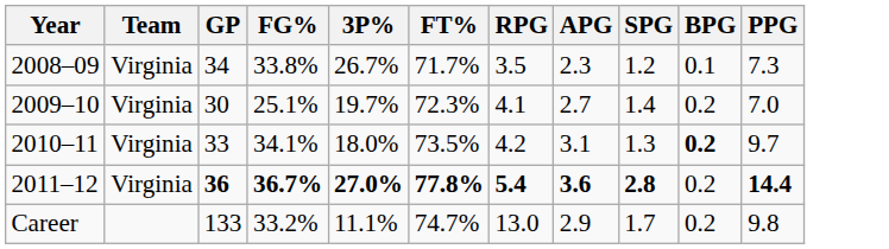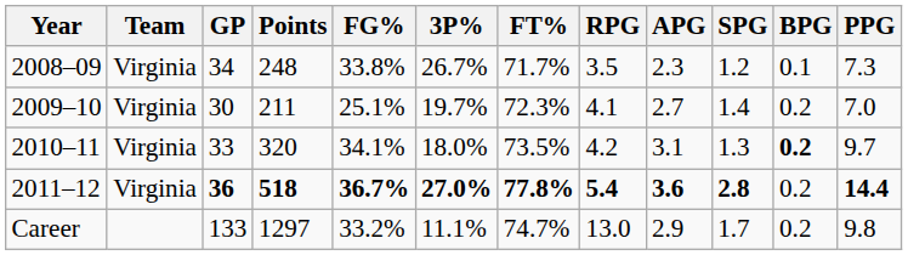+ column: Points | 248 | 211 | 320 | 518 | 1297
